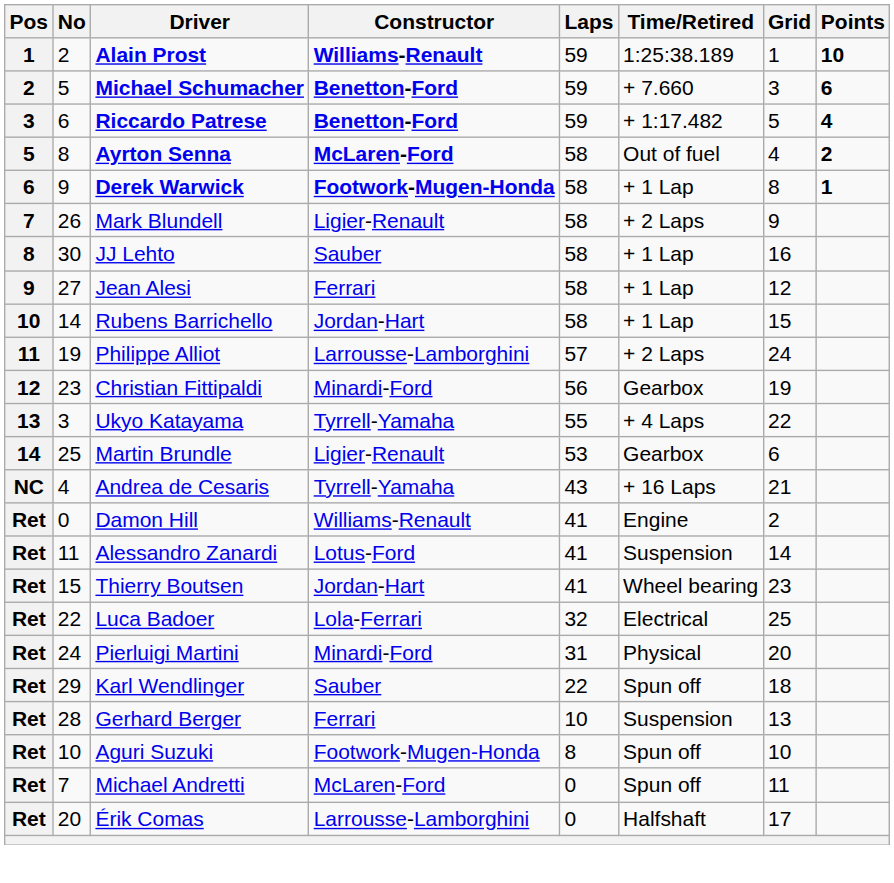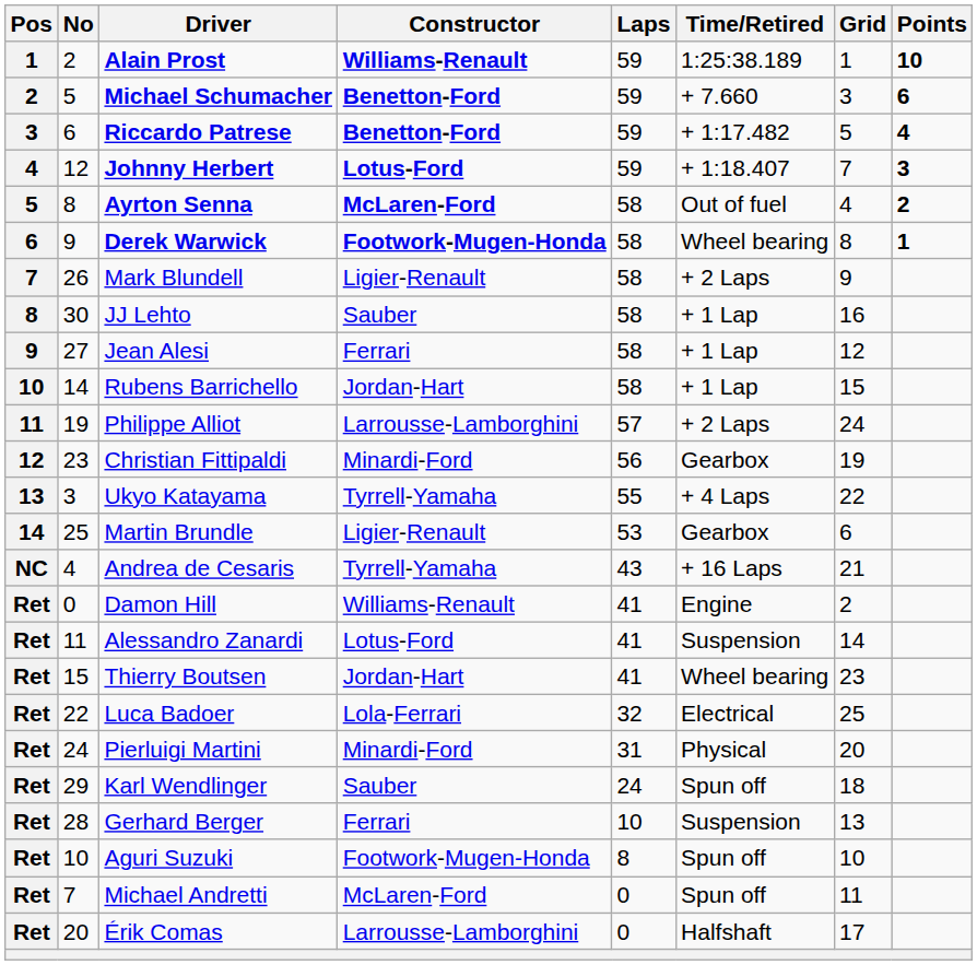+ row: 4 | 12 | Johnny Herbert | Lotus-Ford | 59 | + 1:18.407 | 7 | 3
Derek Warwick | Time/Retired: + 1 Lap -> Wheel bearing
Karl Wendlinger | Laps: 22 -> 24
